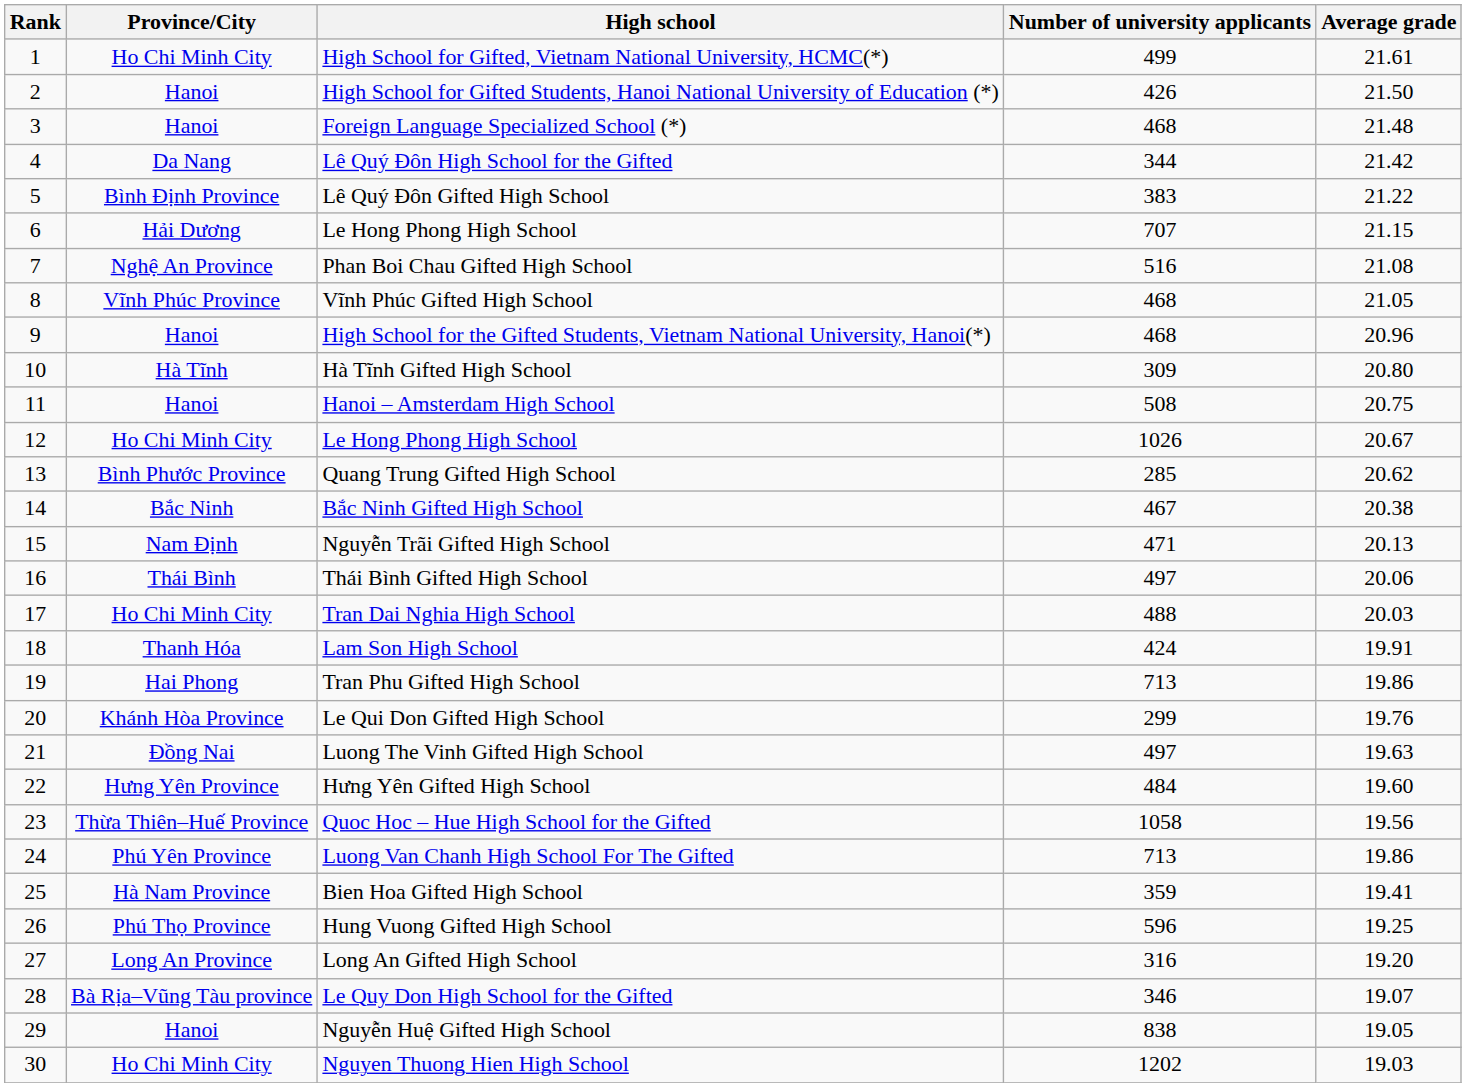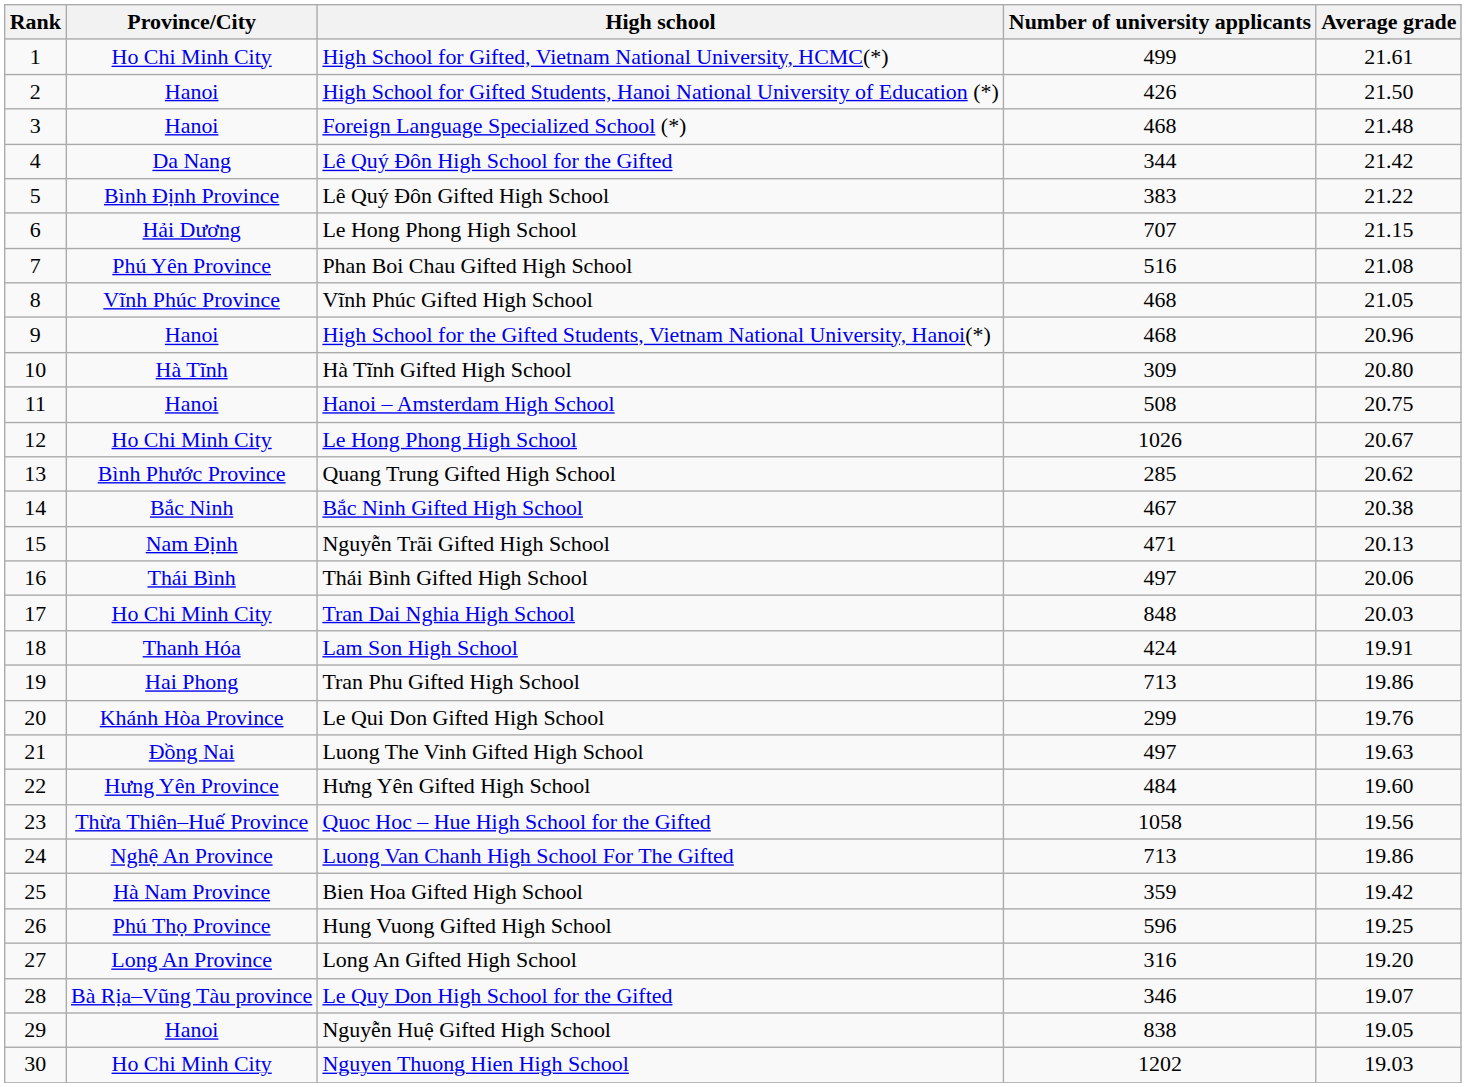Phan Boi Chau Gifted High School | Province/City: Nghệ An Province -> Phú Yên Province
Tran Dai Nghia High School | Number of university applicants: 488 -> 848
Luong Van Chanh High School For The Gifted | Province/City: Phú Yên Province -> Nghệ An Province
Bien Hoa Gifted High School | Average grade: 19.41 -> 19.42
